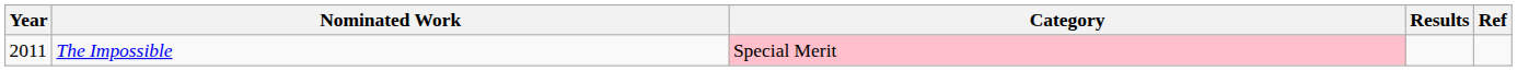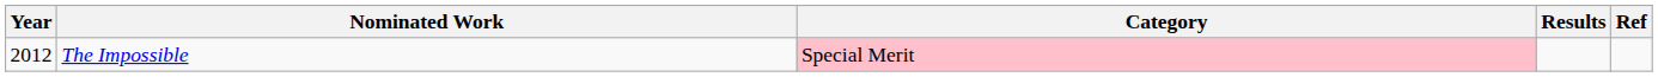The Impossible | Year: 2011 -> 2012
